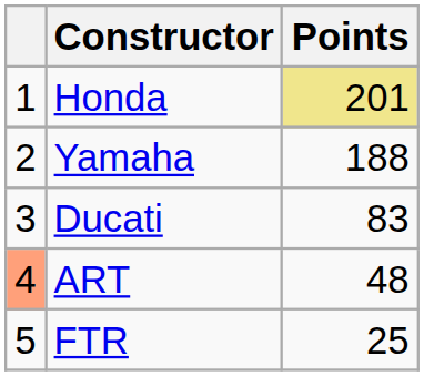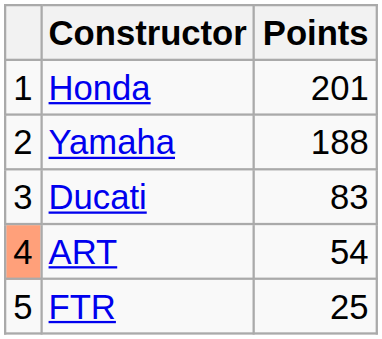Honda | Points: khaki background -> no background
ART | Points: 48 -> 54
